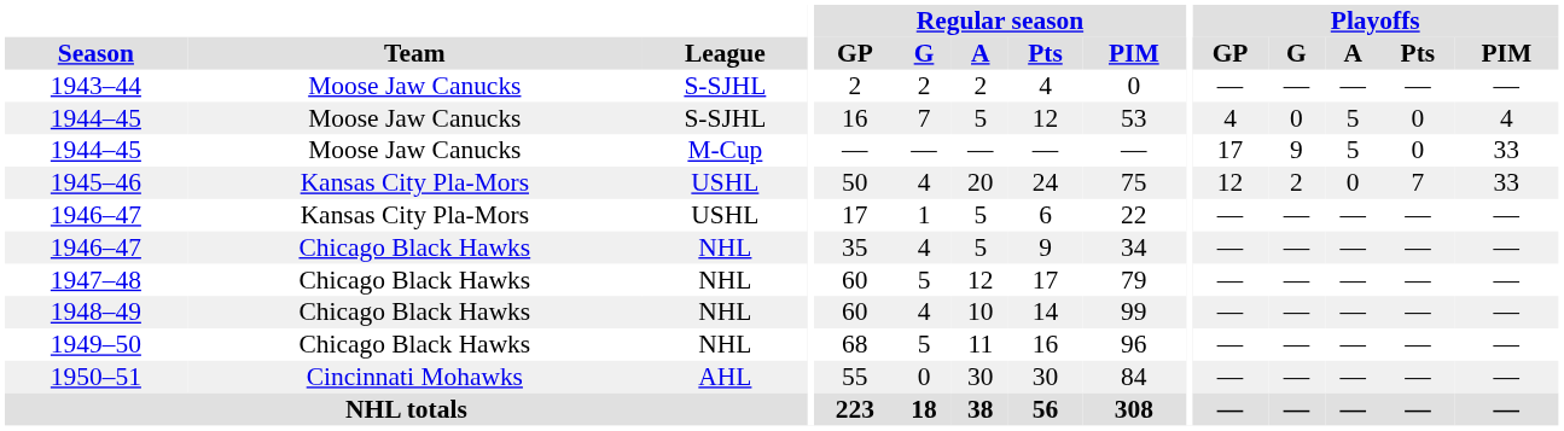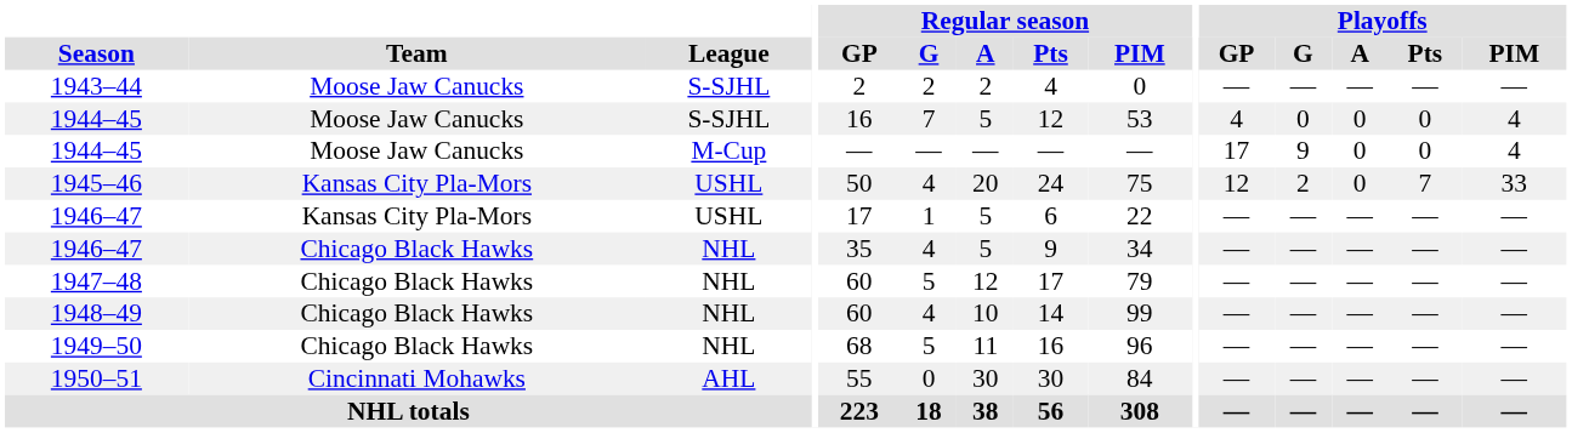1944–45 / S-SJHL | Playoffs / A: 5 -> 0
1944–45 / M-Cup | Playoffs / A: 5 -> 0
1944–45 / M-Cup | Playoffs / PIM: 33 -> 4
